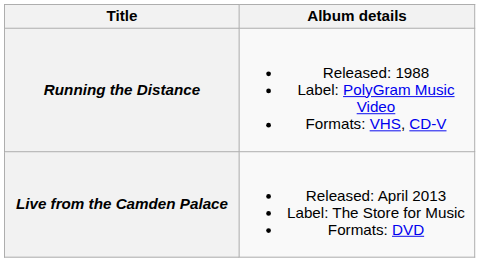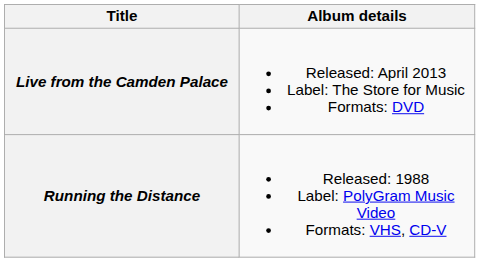rows swapped: Running the Distance <-> Live from the Camden Palace
